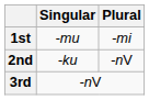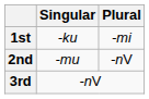1st | Singular: -mu -> -ku
2nd | Singular: -ku -> -mu
